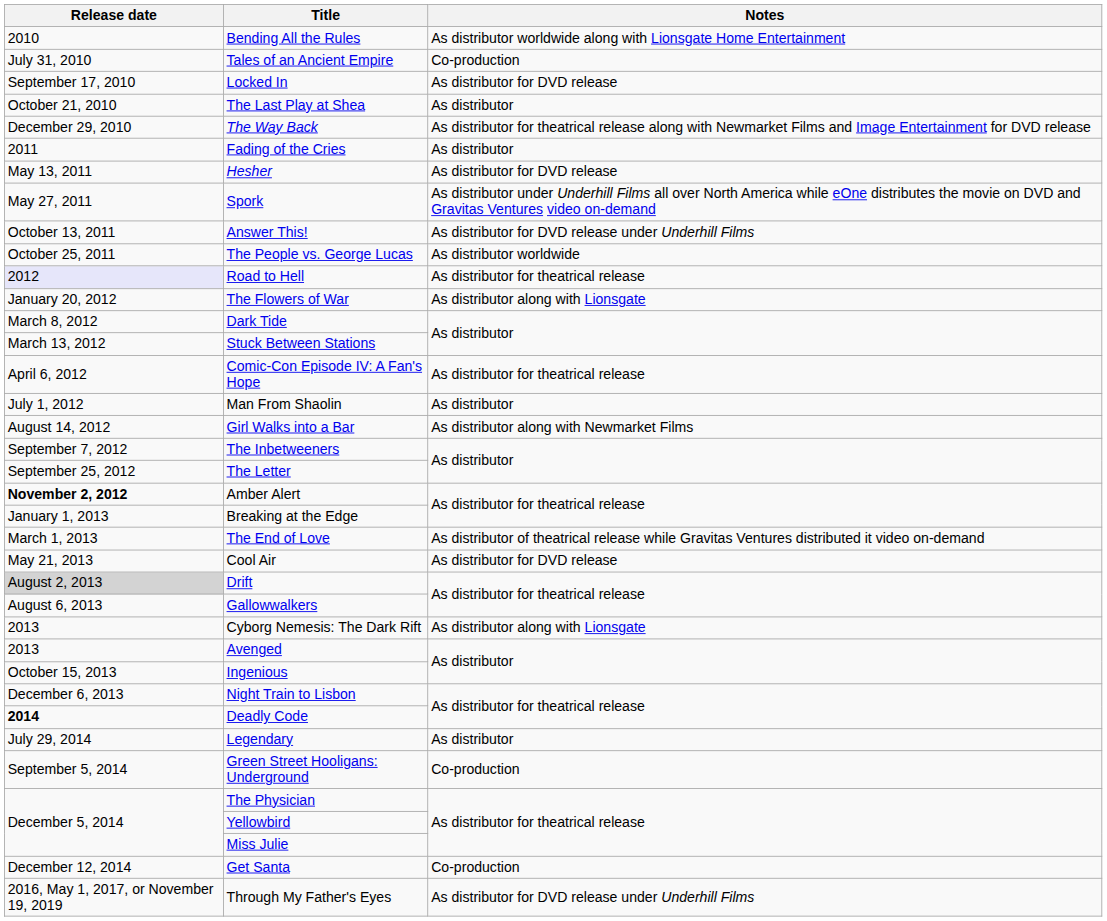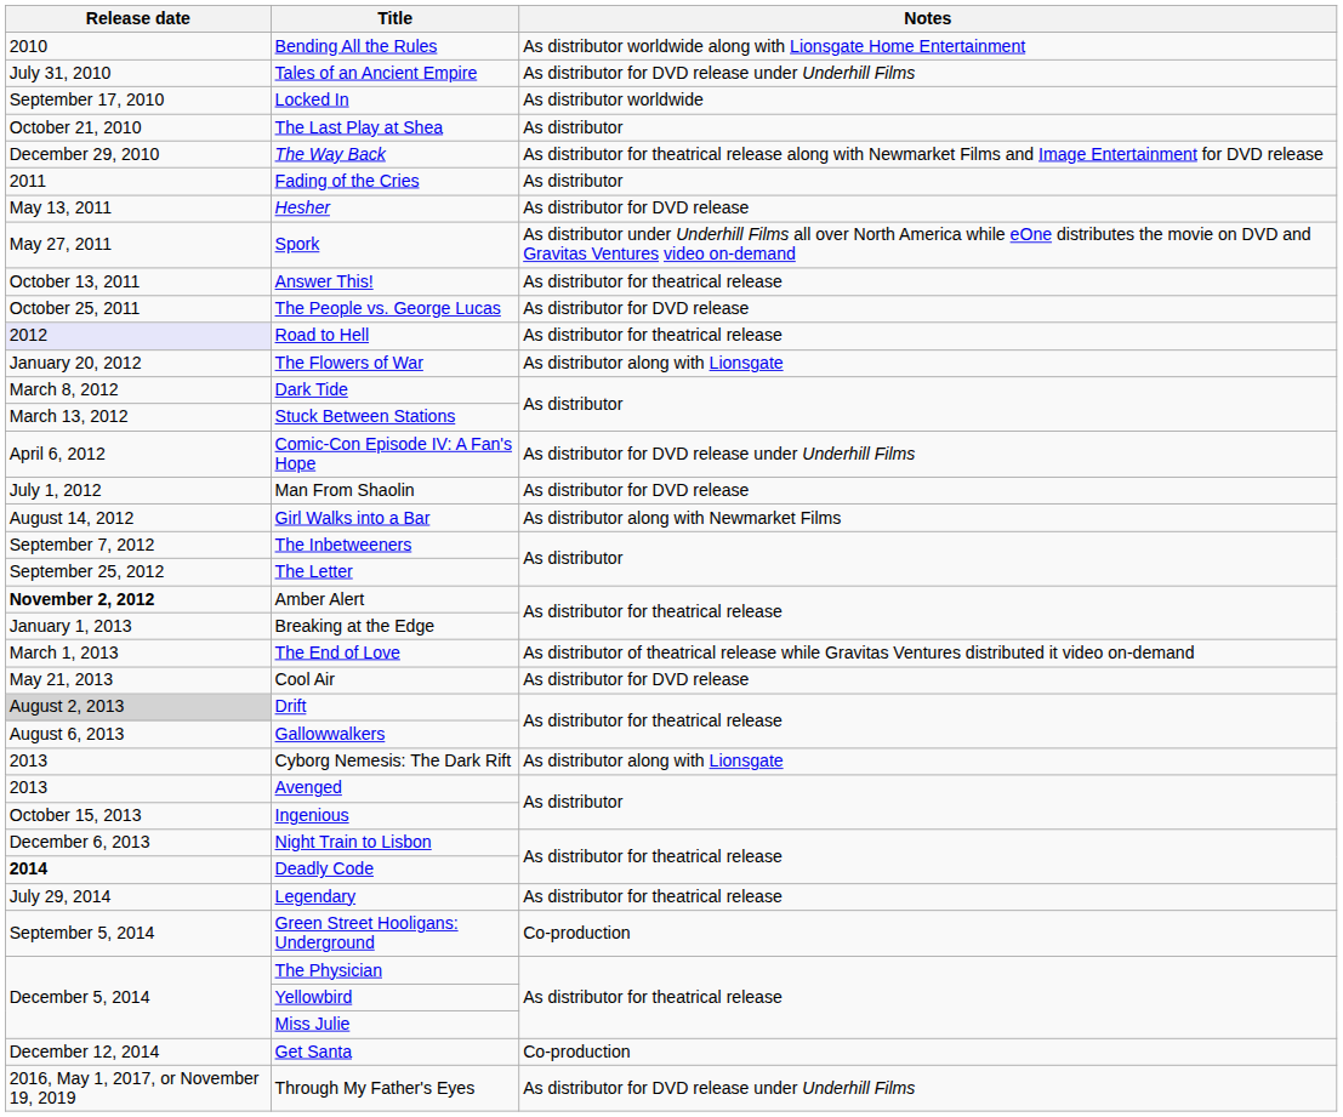Tales of an Ancient Empire | Notes: Co-production -> As distributor for DVD release under Underhill Films
Locked In | Notes: As distributor for DVD release -> As distributor worldwide
Answer This! | Notes: As distributor for DVD release under Underhill Films -> As distributor for theatrical release
The People vs. George Lucas | Notes: As distributor worldwide -> As distributor for DVD release
Comic-Con Episode IV: A Fan's Hope | Notes: As distributor for theatrical release -> As distributor for DVD release under Underhill Films
Man From Shaolin | Notes: As distributor -> As distributor for DVD release
Legendary | Notes: As distributor -> As distributor for theatrical release
